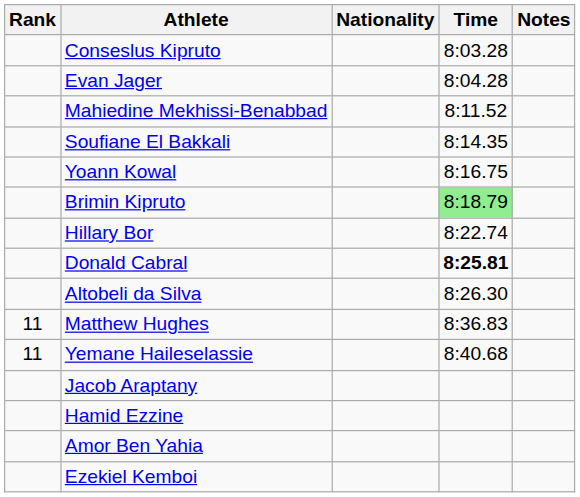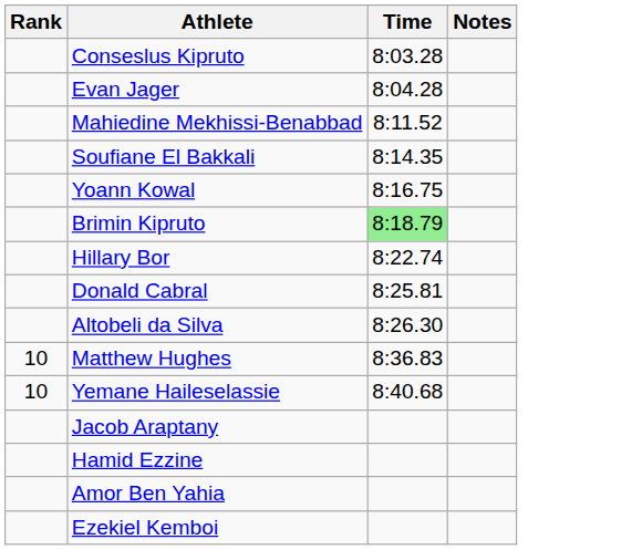- column: Nationality
Donald Cabral | Time: bold -> normal
Matthew Hughes | Rank: 11 -> 10
Yemane Haileselassie | Rank: 11 -> 10
